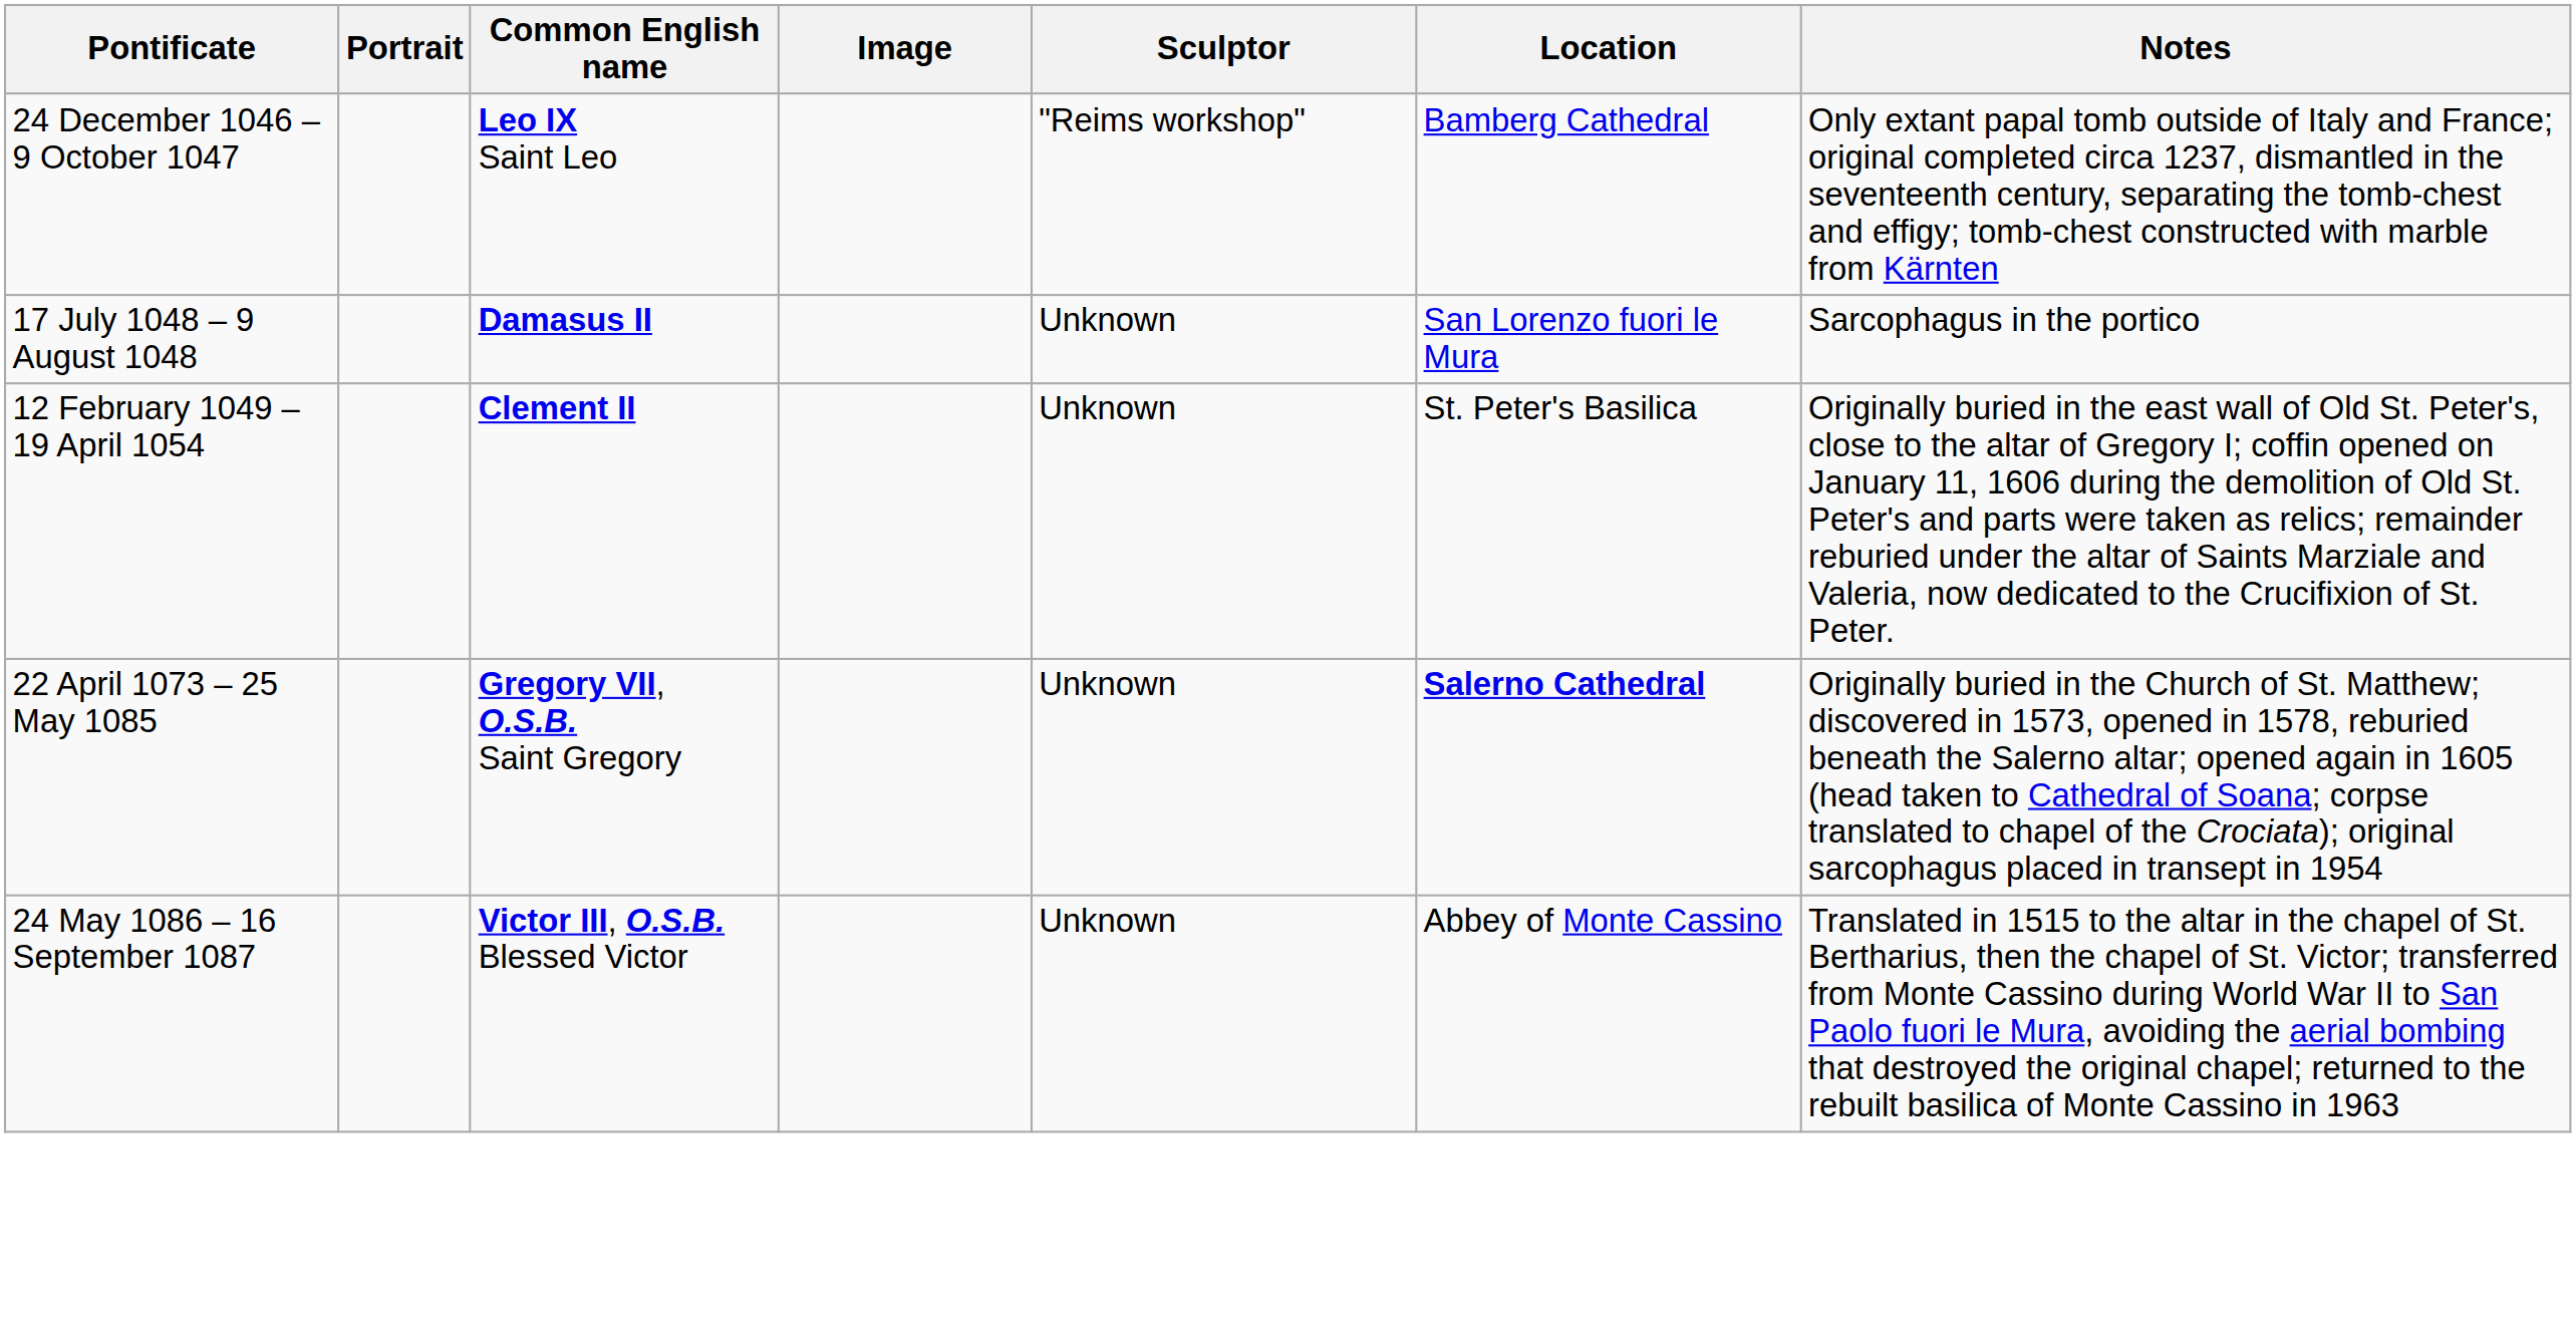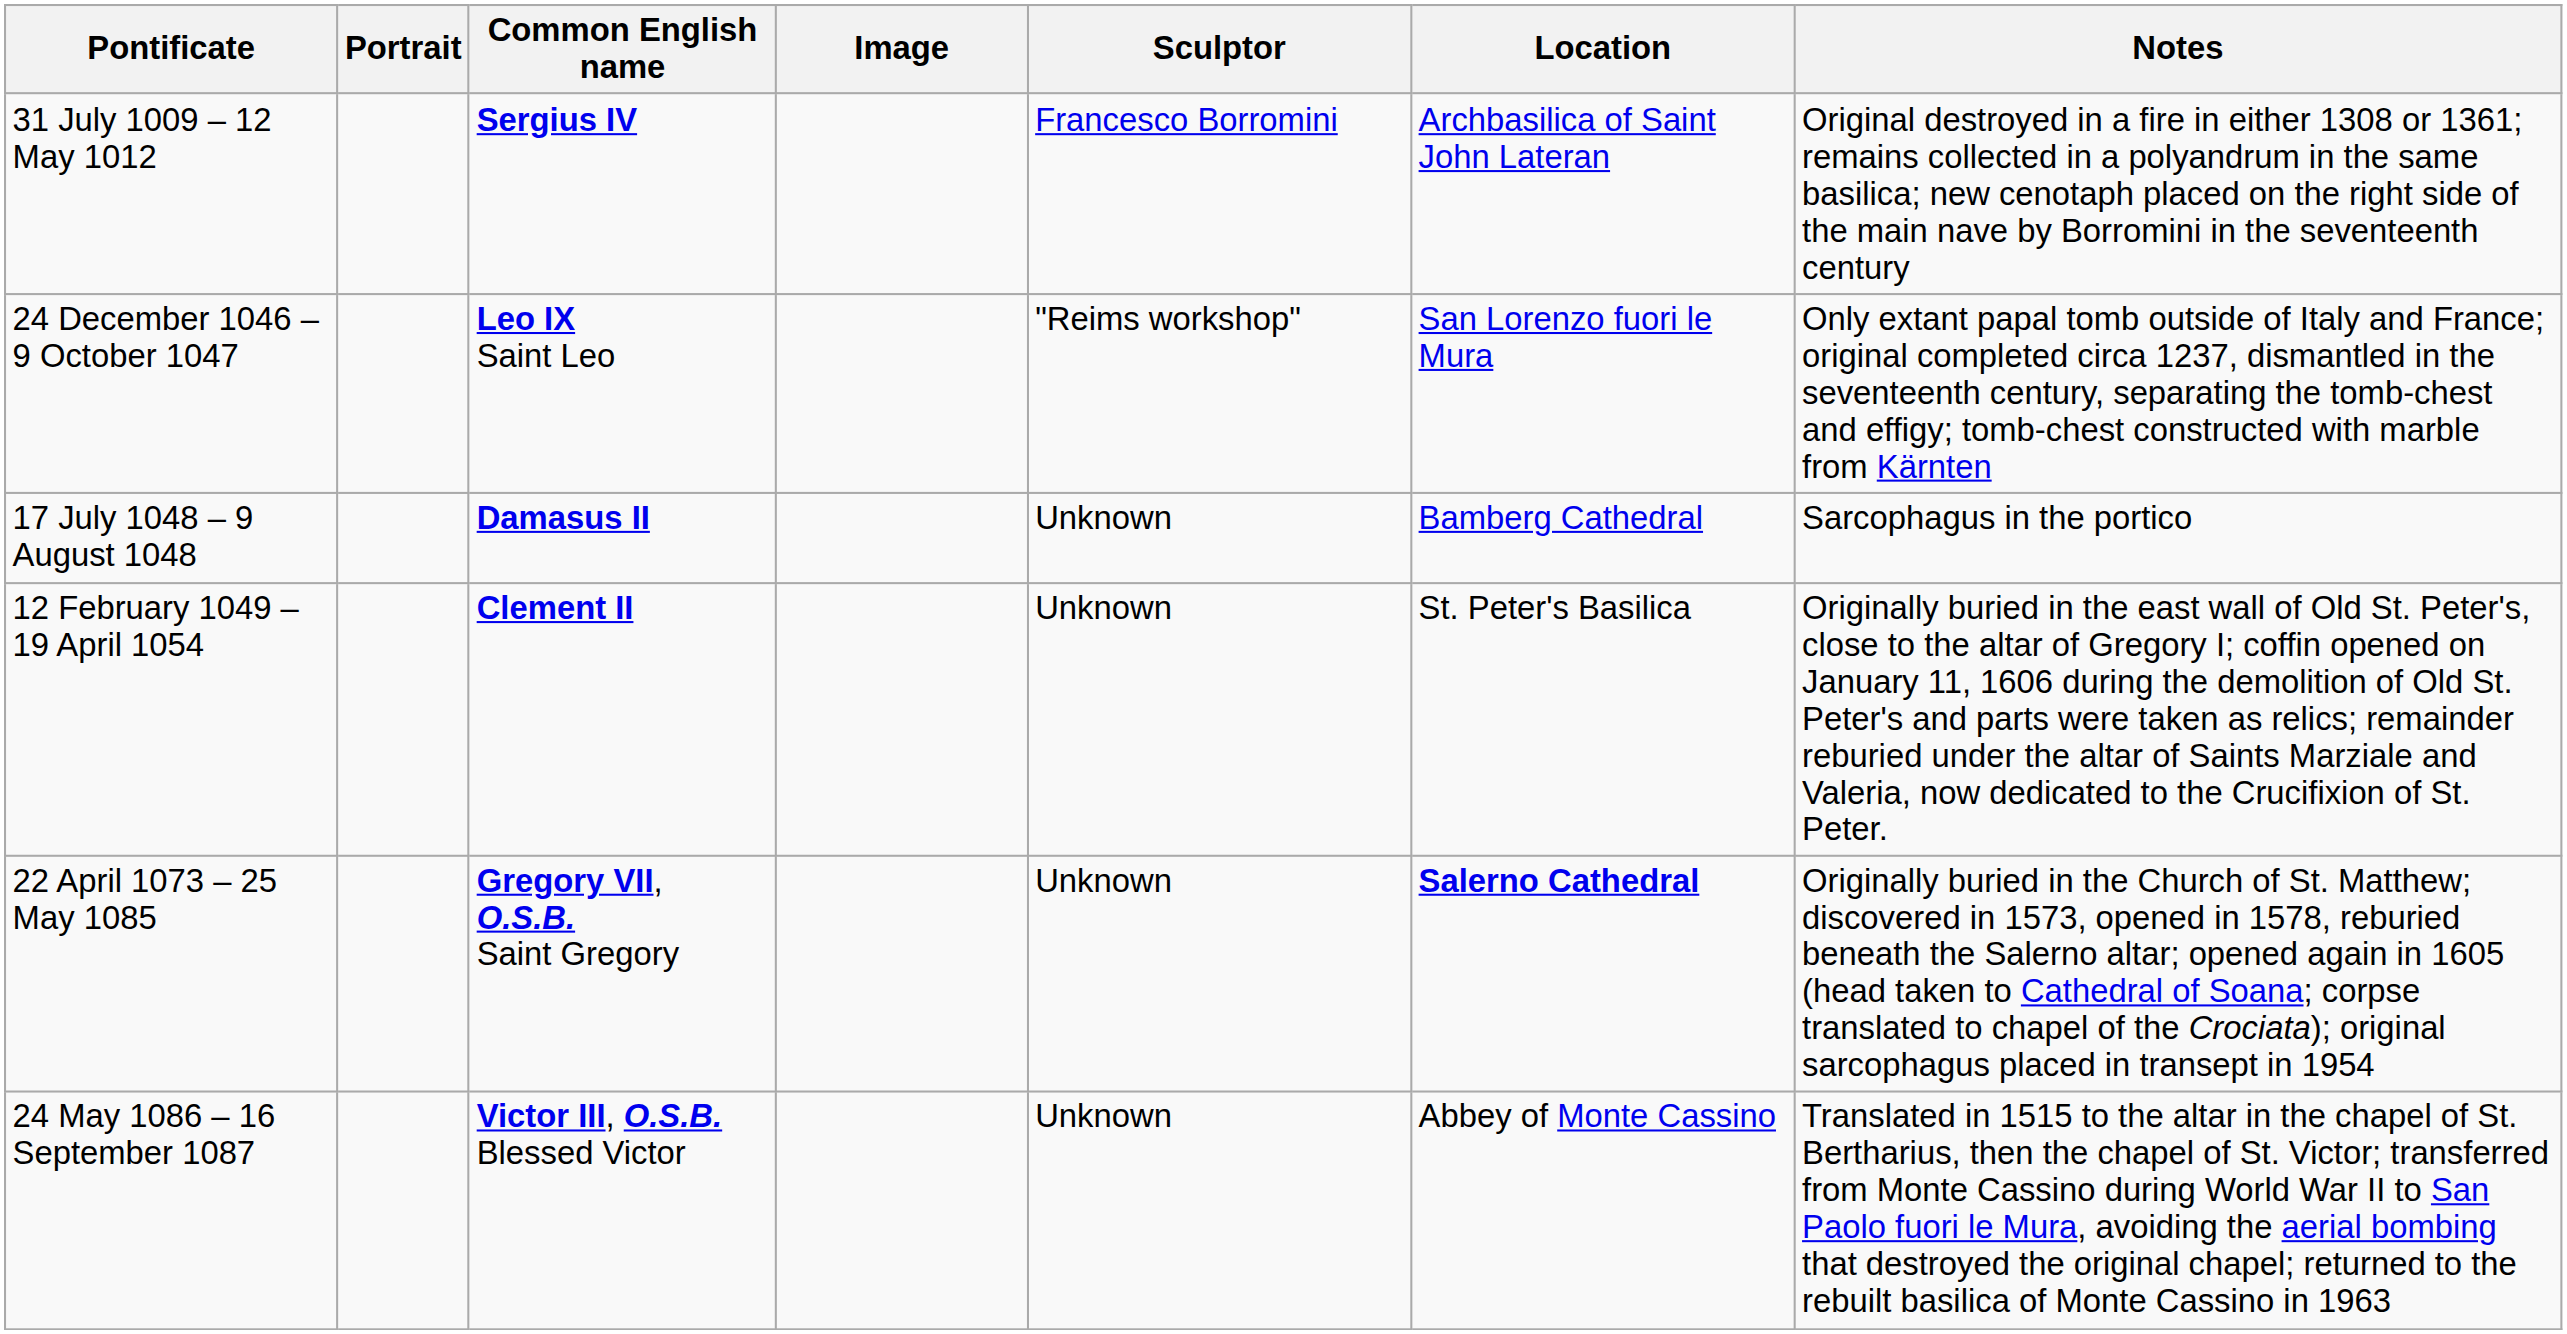+ row: 31 July 1009 – 12 May 1012 | Sergius IV | Francesco Borromini | Archbasilica of Saint John Lateran | Original destroyed in a fire in either 1308 or 1361; remains collected in a polyandrum in the same basilica; new cenotaph placed on the right side of the main nave by Borromini in the seventeenth century
24 December 1046 – 9 October 1047 | Location: Bamberg Cathedral -> San Lorenzo fuori le Mura
17 July 1048 – 9 August 1048 | Location: San Lorenzo fuori le Mura -> Bamberg Cathedral
